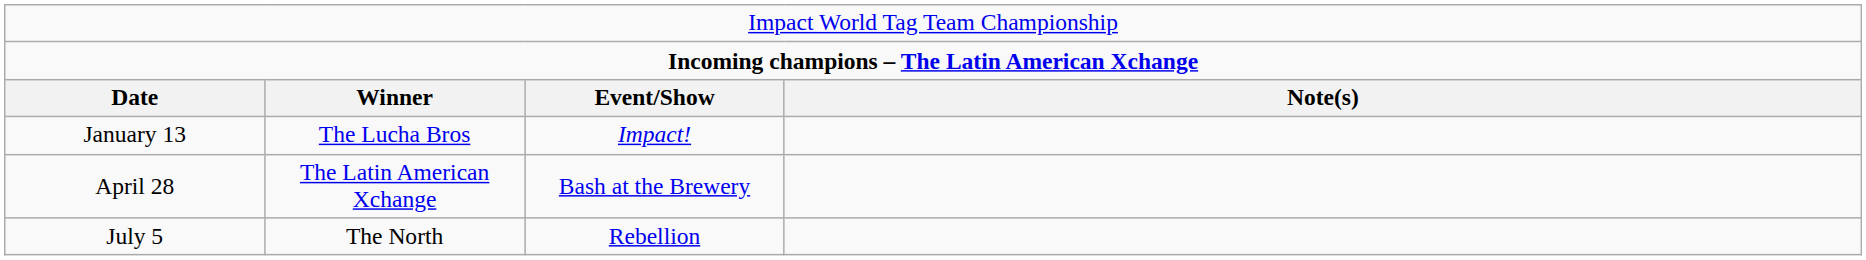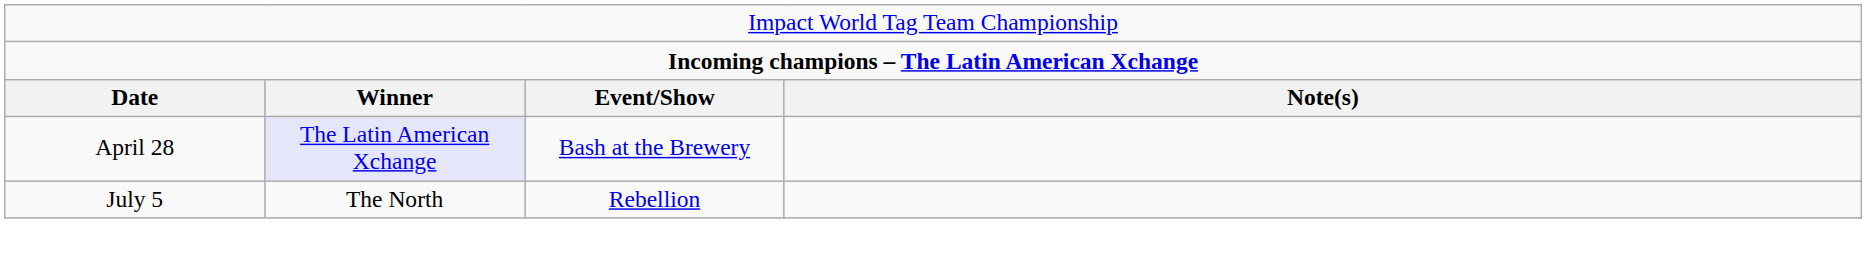- row: January 13 | The Lucha Bros | Impact!
April 28 | column 2: no background -> lavender background
